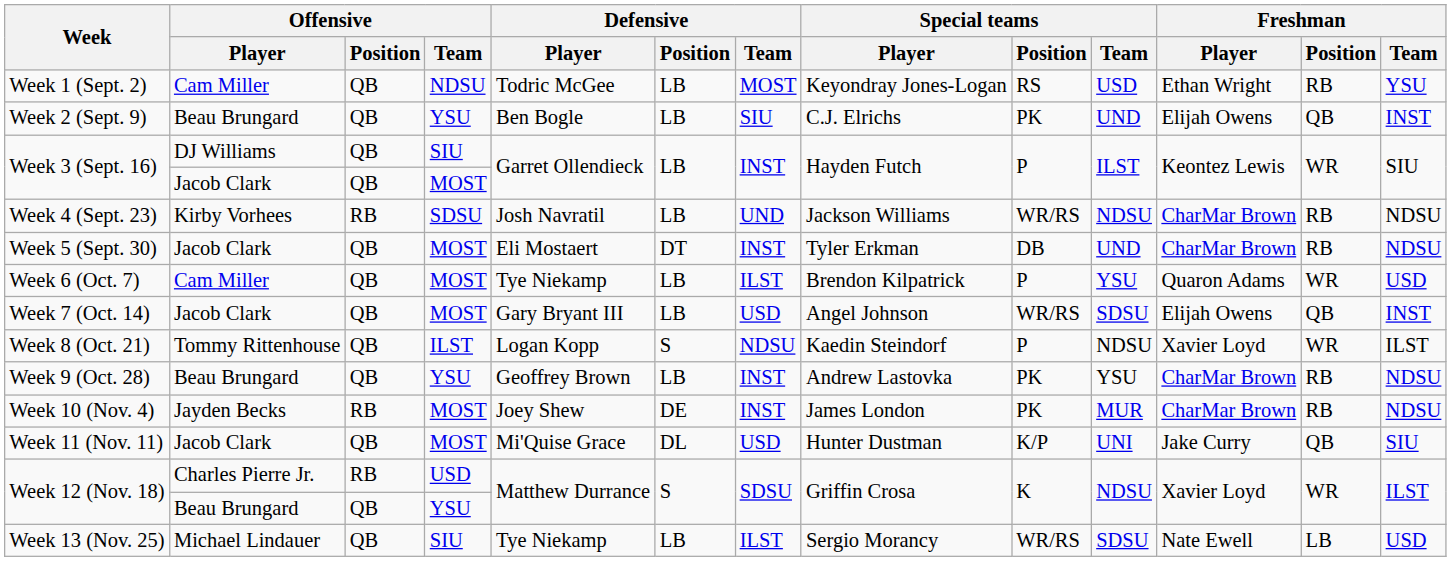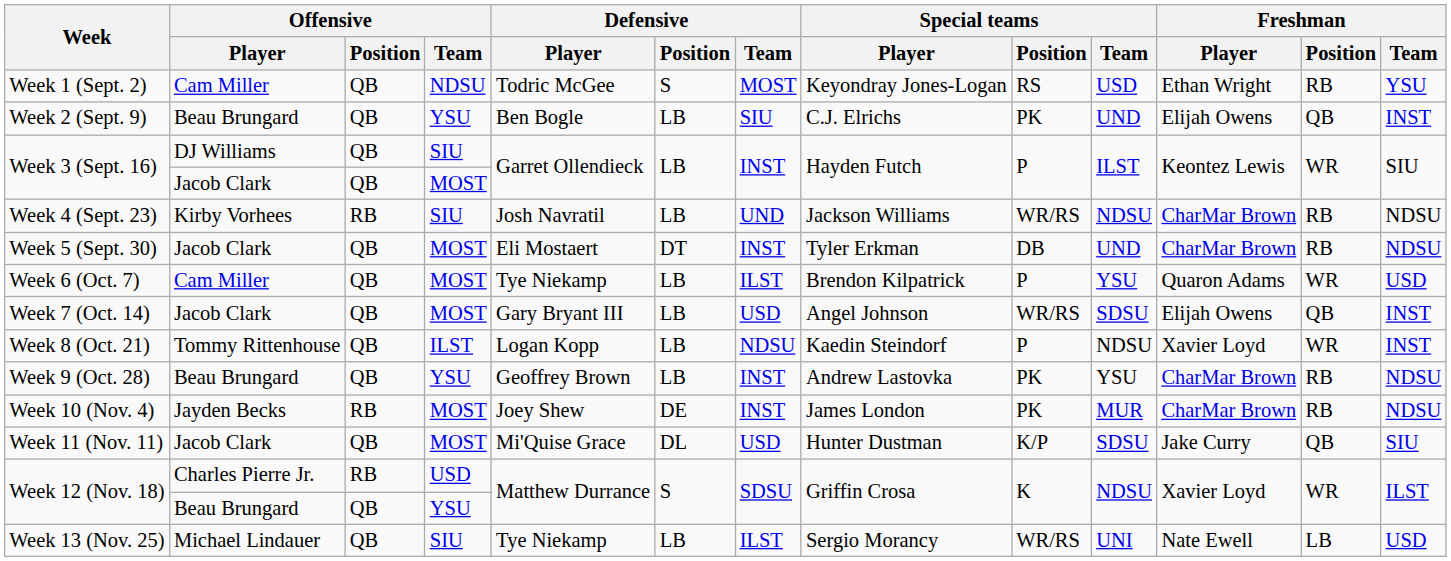Week 1 (Sept. 2) | Defensive / Position: LB -> S
Week 4 (Sept. 23) | Offensive / Team: SDSU -> SIU
Week 8 (Oct. 21) | Defensive / Position: S -> LB
Week 8 (Oct. 21) | Freshman / Team: ILST -> INST
Week 11 (Nov. 11) | Special teams / Team: UNI -> SDSU
Week 13 (Nov. 25) | Special teams / Team: SDSU -> UNI
